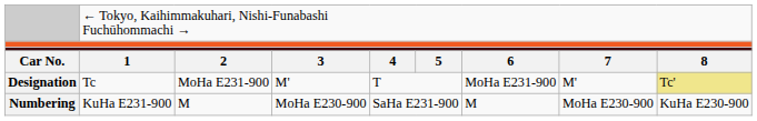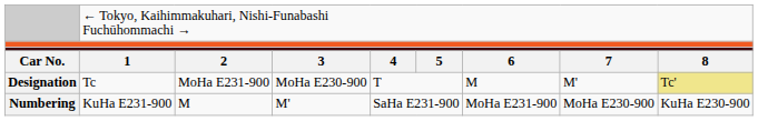Designation | column 4: M' -> MoHa E230-900
Designation | column 7: MoHa E231-900 -> M
Numbering | column 4: MoHa E230-900 -> M'
Numbering | column 7: M -> MoHa E231-900
